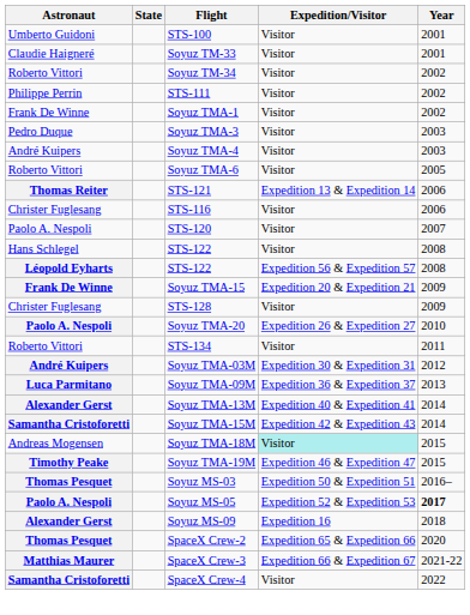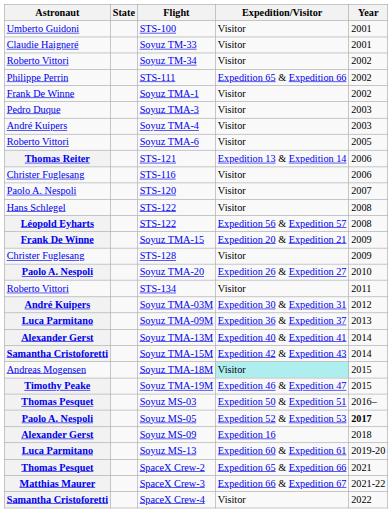STS-111 | Expedition/Visitor: Visitor -> Expedition 65 & Expedition 66
+ row: Luca Parmitano | Soyuz MS-13 | Expedition 60 & Expedition 61 | 2019-20
SpaceX Crew-2 | Year: 2020 -> 2021
